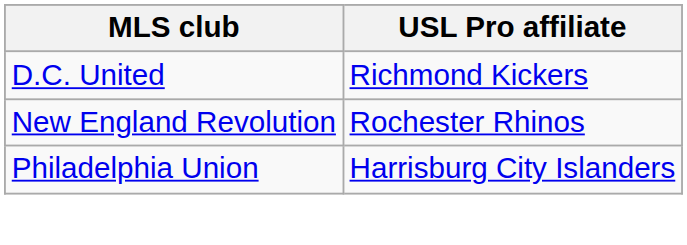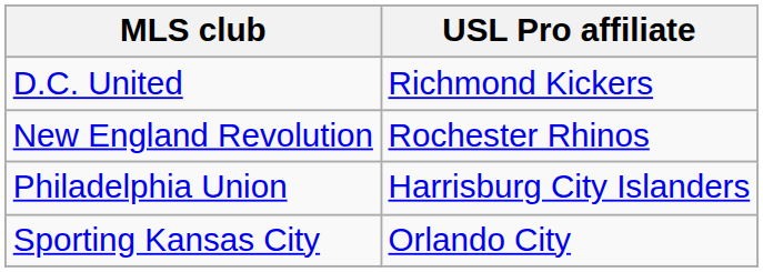+ row: Sporting Kansas City | Orlando City
